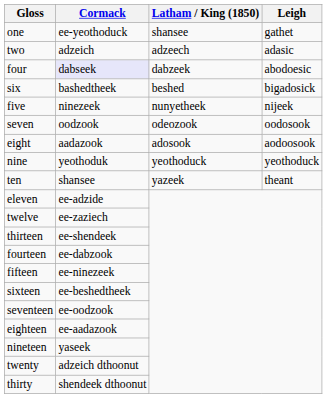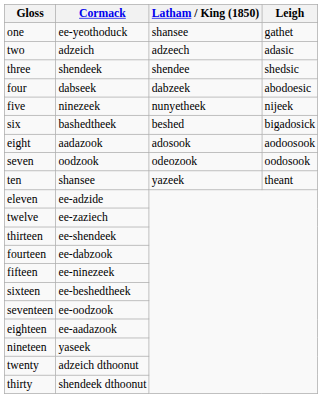+ row: three | shendeek | shendee | shedsic
four | Cormack: lavender background -> no background
rows swapped: five <-> six
rows swapped: seven <-> eight
- row: nine | yeothoduk | yeothoduck | yeothoduck
